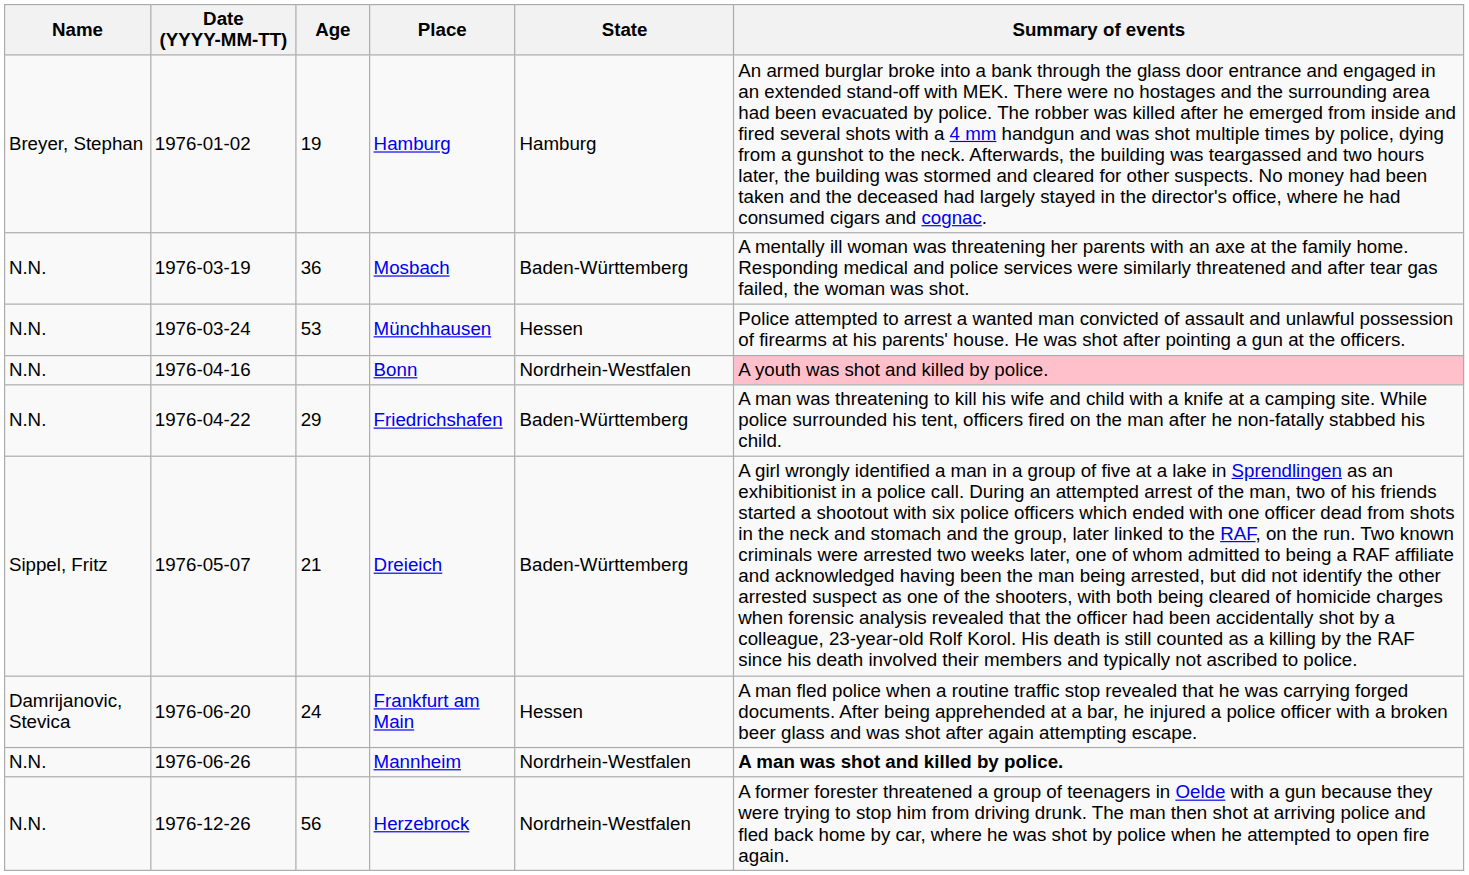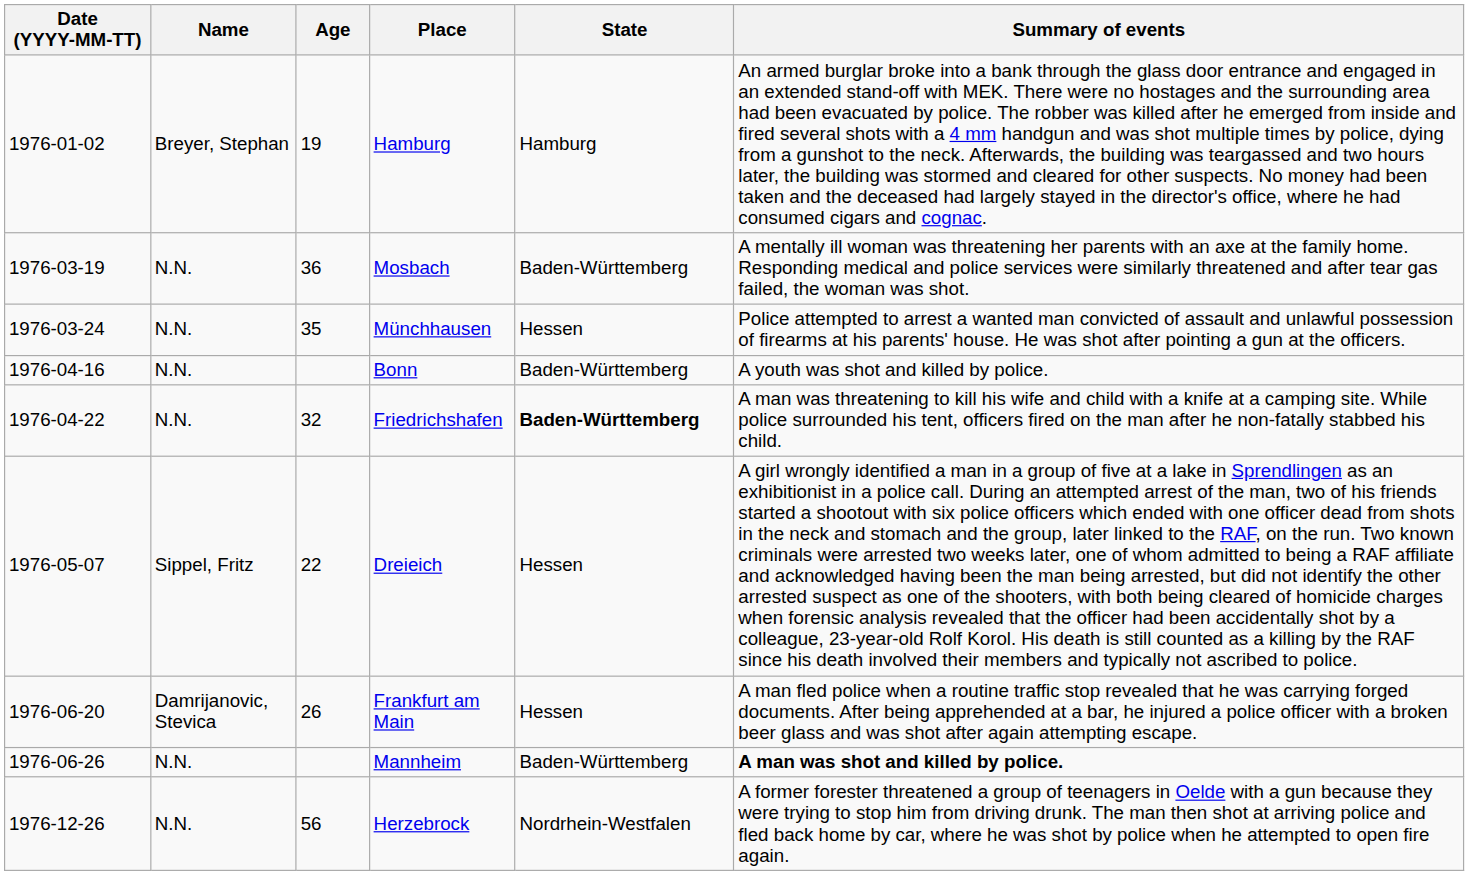columns swapped: Date (YYYY-MM-TT) <-> Name
Münchhausen | Age: 53 -> 35
Bonn | State: Nordrhein-Westfalen -> Baden-Württemberg
Bonn | Summary of events: pink background -> no background
Friedrichshafen | Age: 29 -> 32
Friedrichshafen | State: normal -> bold
Dreieich | Age: 21 -> 22
Dreieich | State: Baden-Württemberg -> Hessen
Frankfurt am Main | Age: 24 -> 26
Mannheim | State: Nordrhein-Westfalen -> Baden-Württemberg
